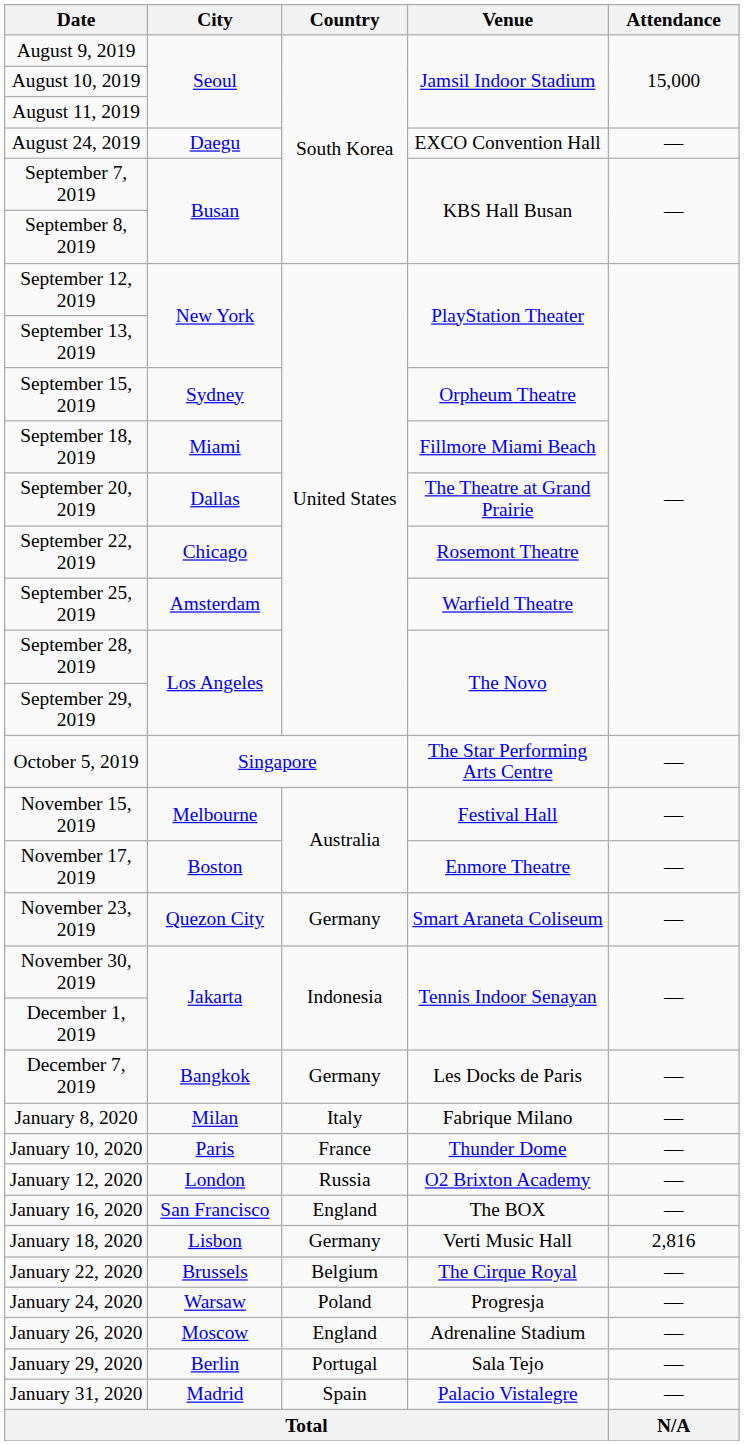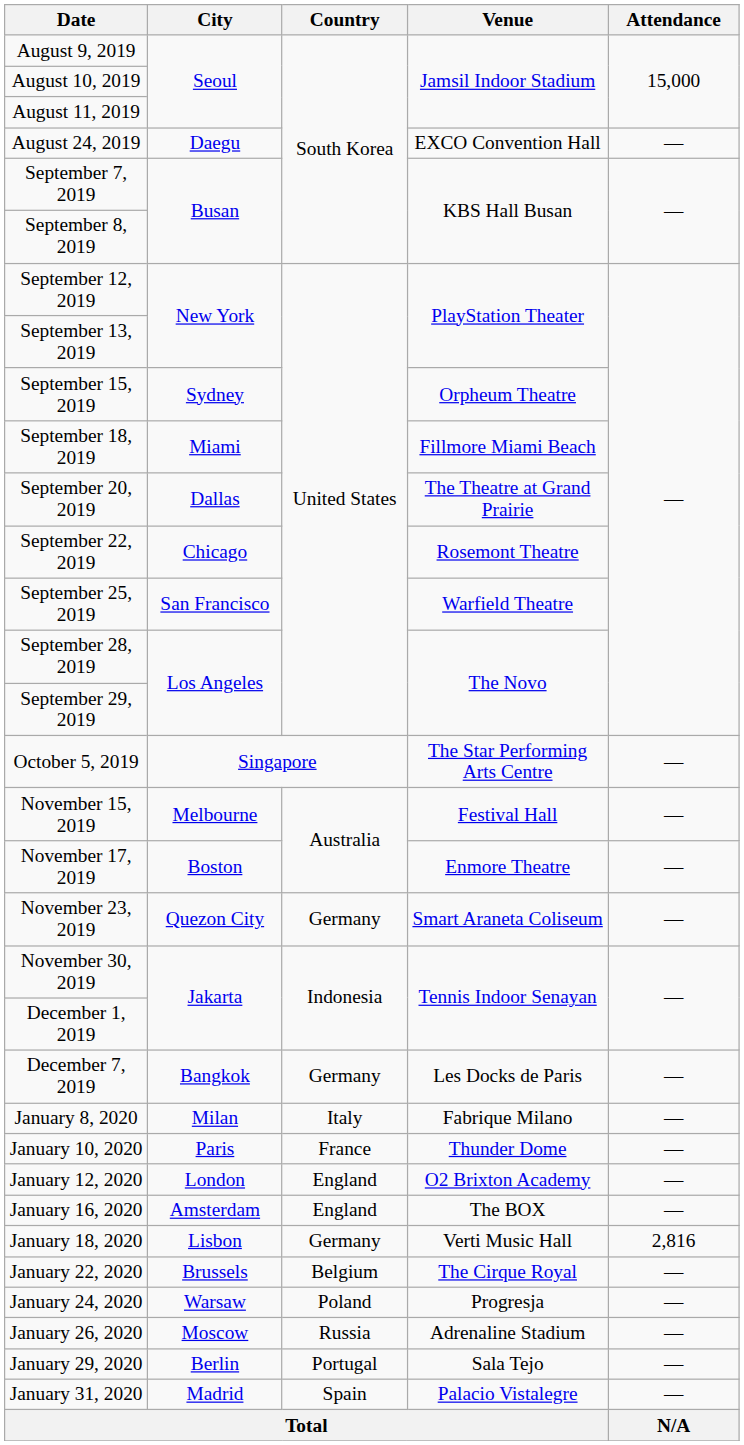September 25, 2019 | City: Amsterdam -> San Francisco
January 12, 2020 | Country: Russia -> England
January 16, 2020 | City: San Francisco -> Amsterdam
January 26, 2020 | Country: England -> Russia
